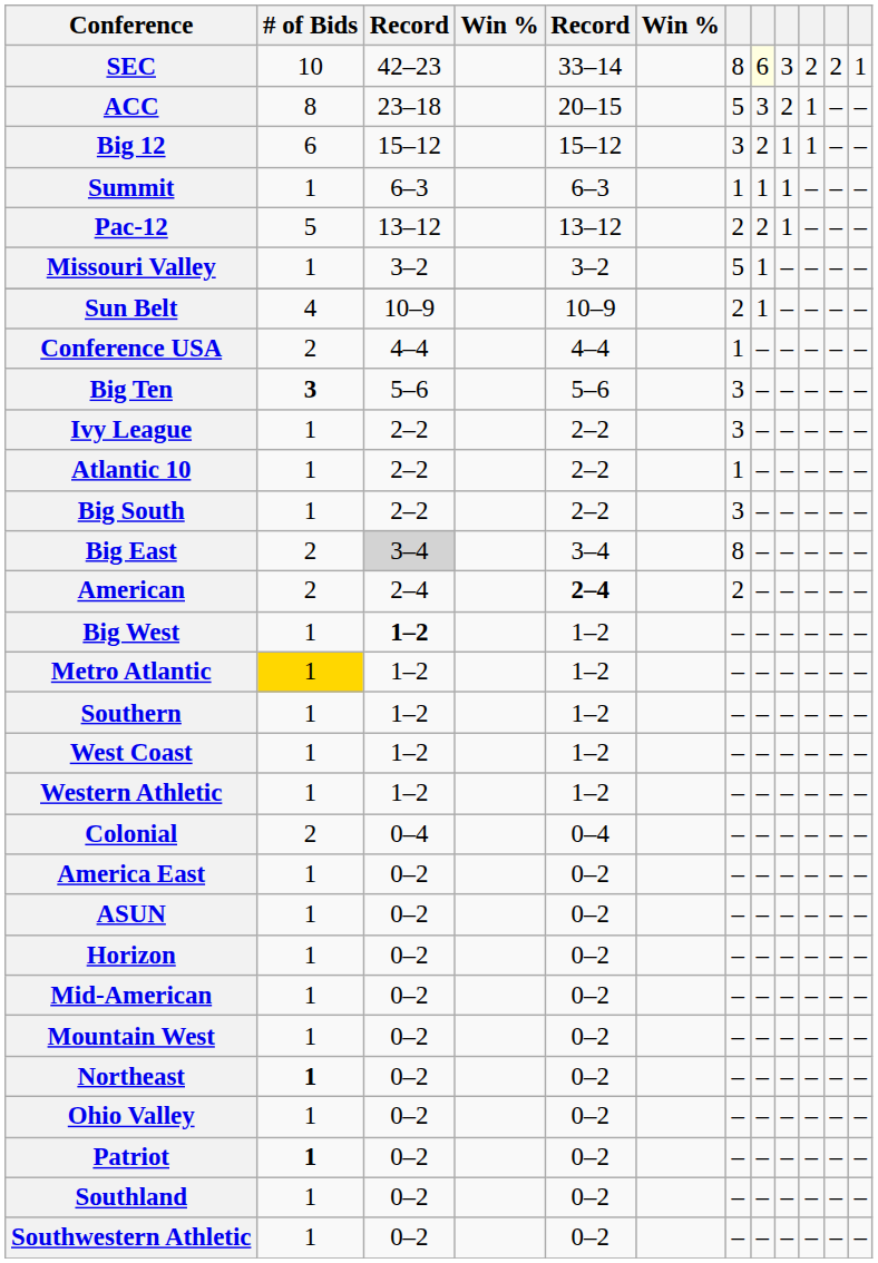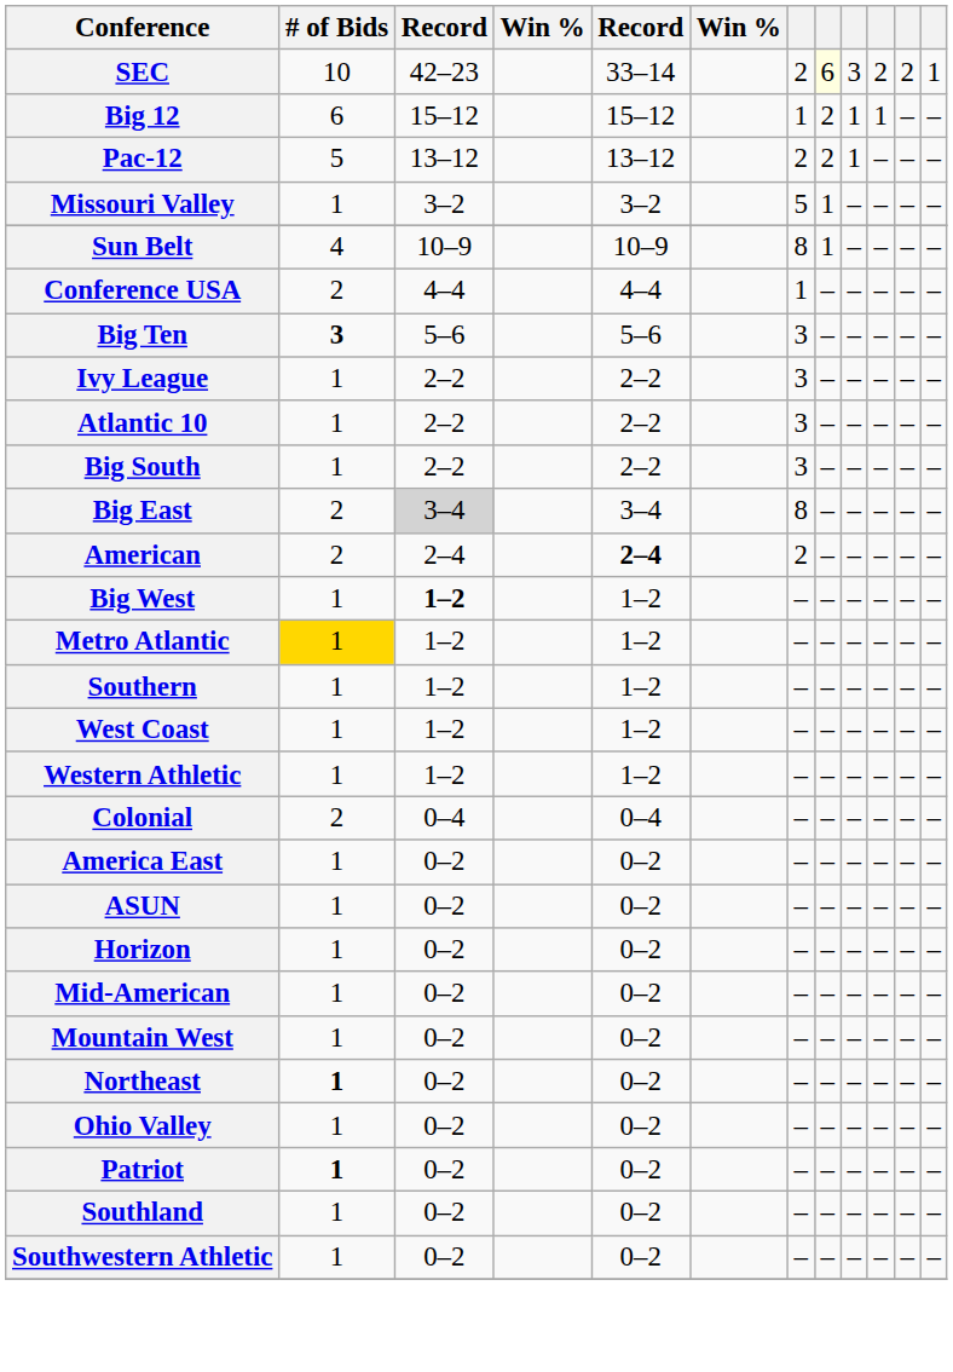SEC | column 7: 8 -> 2
- row: ACC | 8 | 23–18 | 20–15 | 5 | 3 | 2 | 1 | – | –
Big 12 | column 7: 3 -> 1
- row: Summit | 1 | 6–3 | 6–3 | 1 | 1 | 1 | – | – | –
Sun Belt | column 7: 2 -> 8
Atlantic 10 | column 7: 1 -> 3
